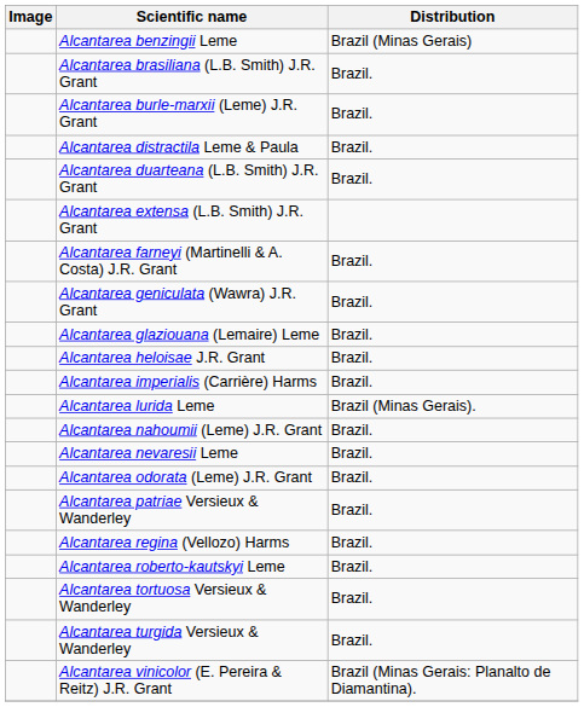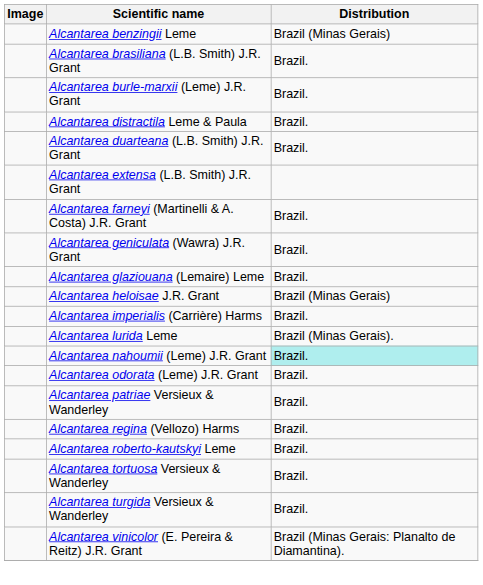Alcantarea heloisae J.R. Grant | Distribution: Brazil. -> Brazil (Minas Gerais)
Alcantarea nahoumii (Leme) J.R. Grant | Distribution: no background -> paleturquoise background
- row: Alcantarea nevaresii Leme | Brazil.
